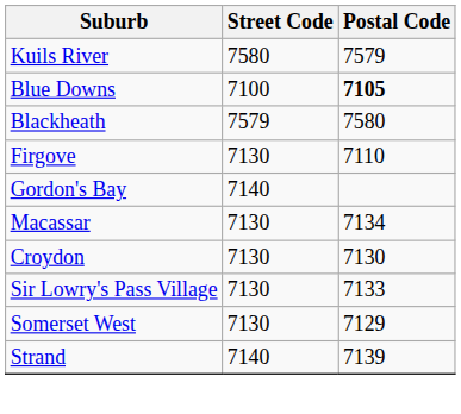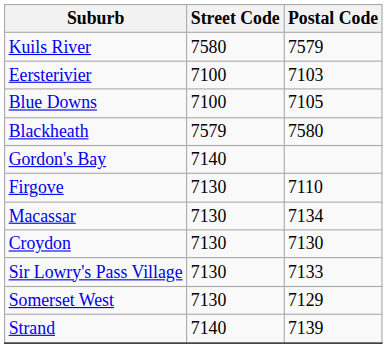+ row: Eersterivier | 7100 | 7103
Blue Downs | Postal Code: bold -> normal
rows swapped: Firgove <-> Gordon's Bay
